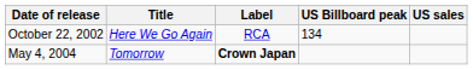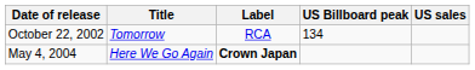October 22, 2002 | Title: Here We Go Again -> Tomorrow
May 4, 2004 | Title: Tomorrow -> Here We Go Again
